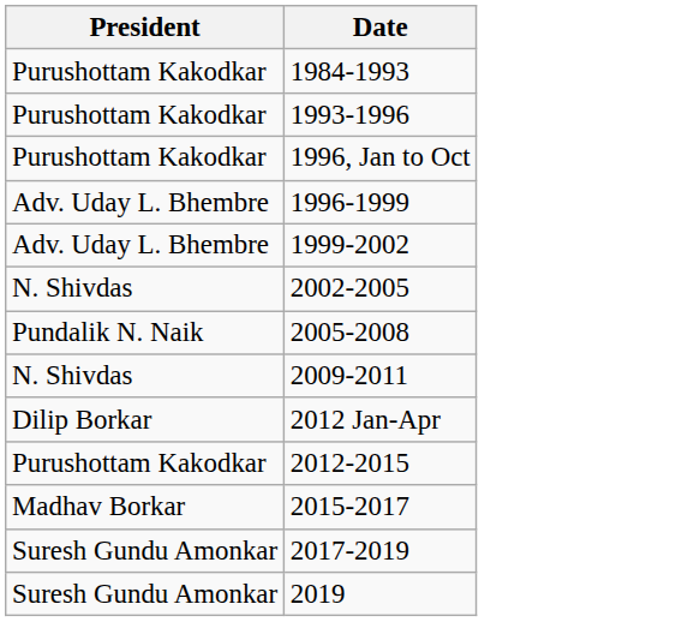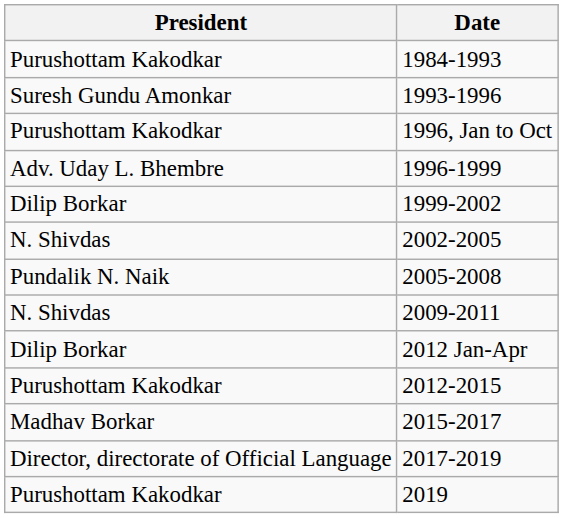1993-1996 | President: Purushottam Kakodkar -> Suresh Gundu Amonkar
1999-2002 | President: Adv. Uday L. Bhembre -> Dilip Borkar
2017-2019 | President: Suresh Gundu Amonkar -> Director, directorate of Official Language
2019 | President: Suresh Gundu Amonkar -> Purushottam Kakodkar
